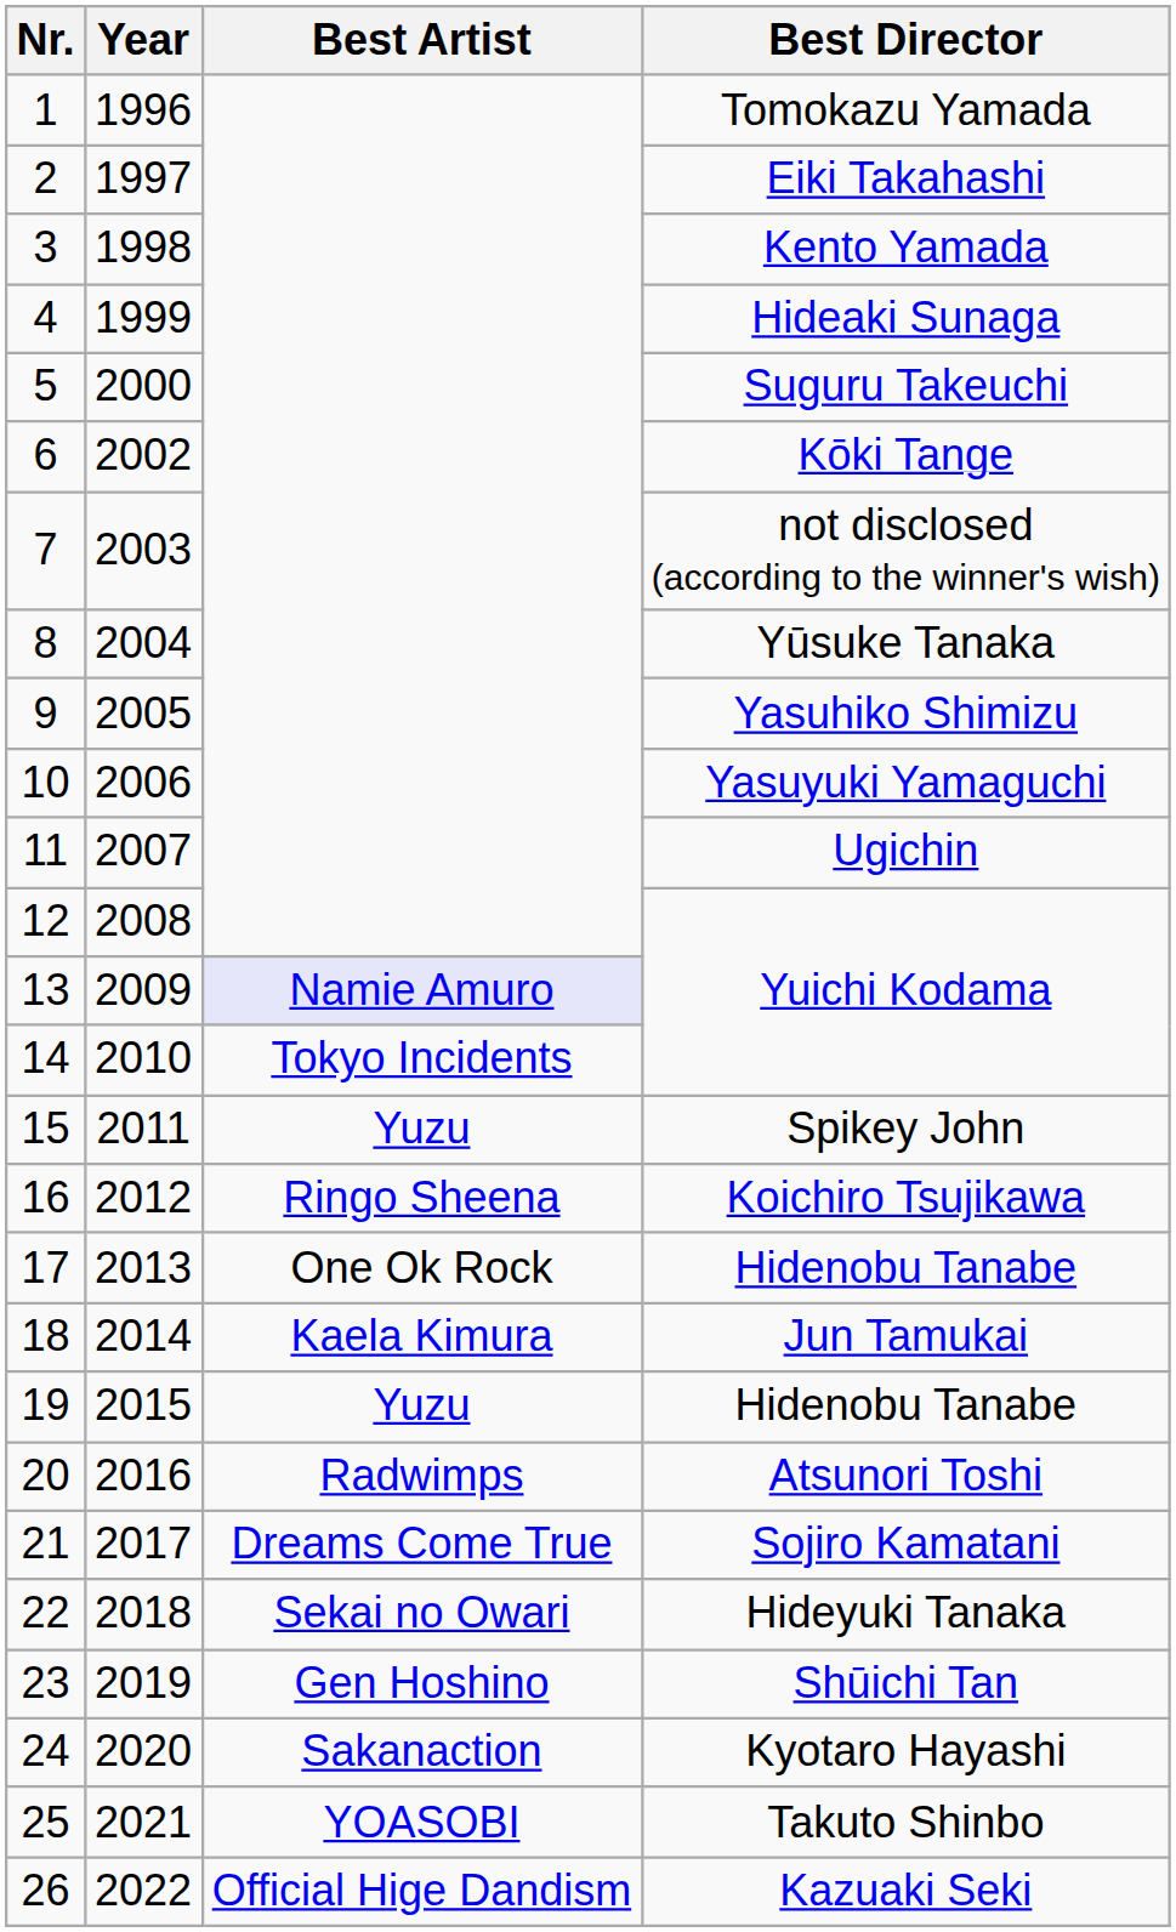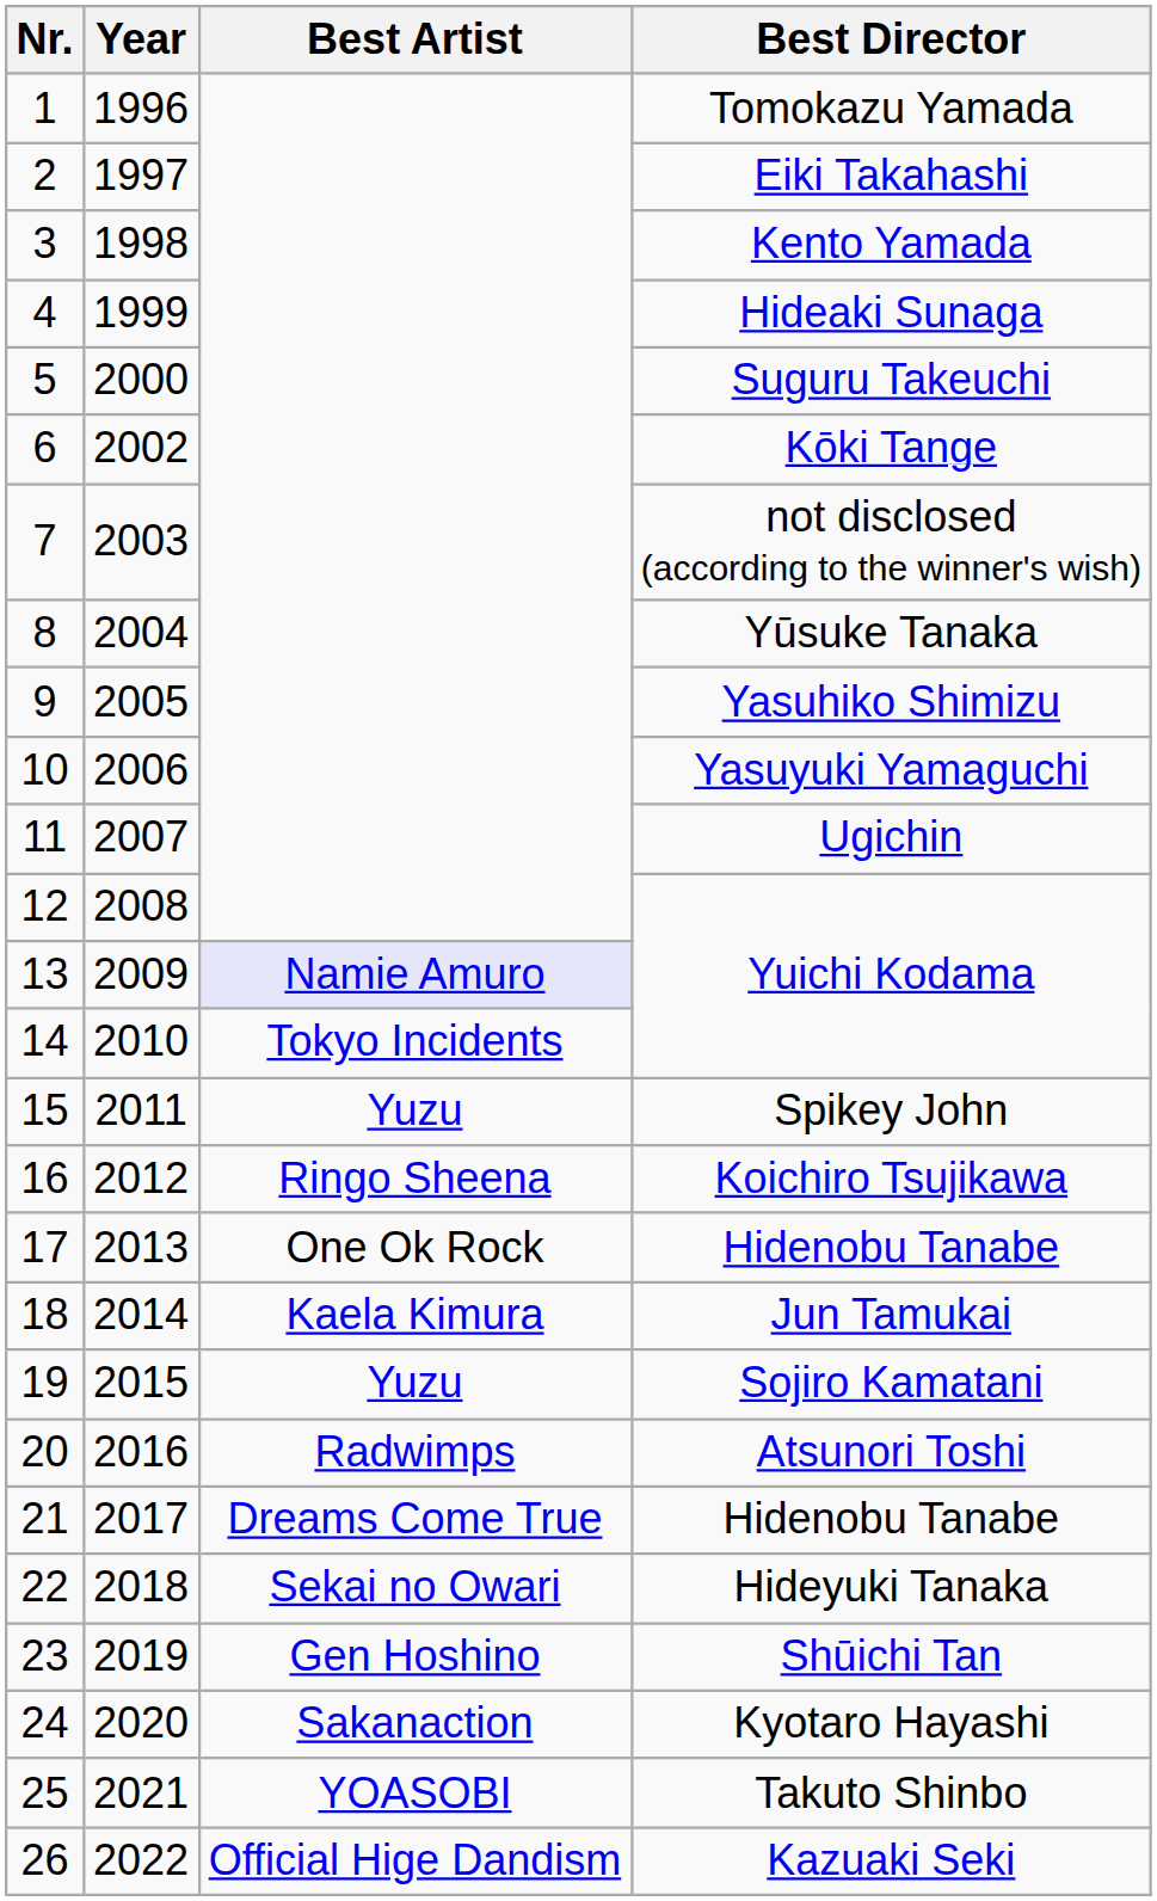19 | Best Director: Hidenobu Tanabe -> Sojiro Kamatani
21 | Best Director: Sojiro Kamatani -> Hidenobu Tanabe
